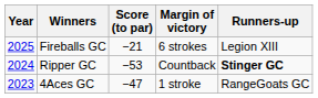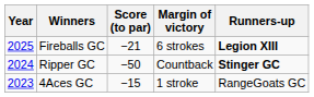Fireballs GC | column 5: normal -> bold
Ripper GC | Score (to par): −53 -> −50
4Aces GC | Score (to par): −47 -> −15
